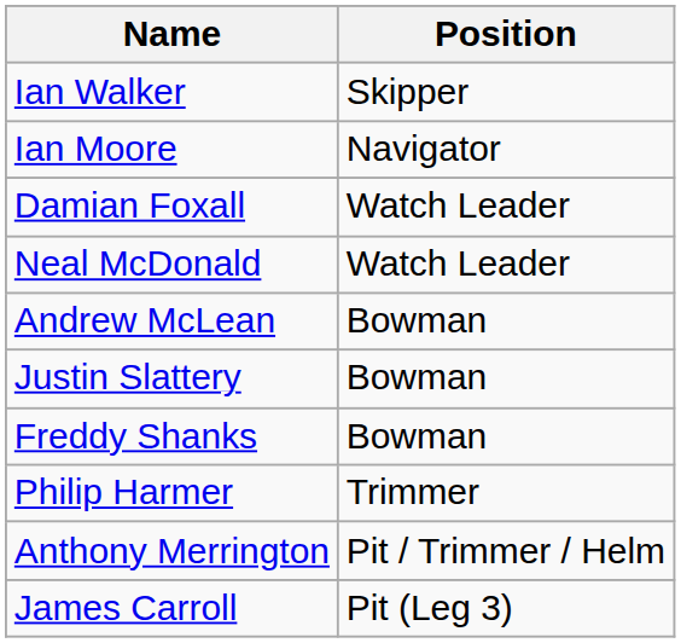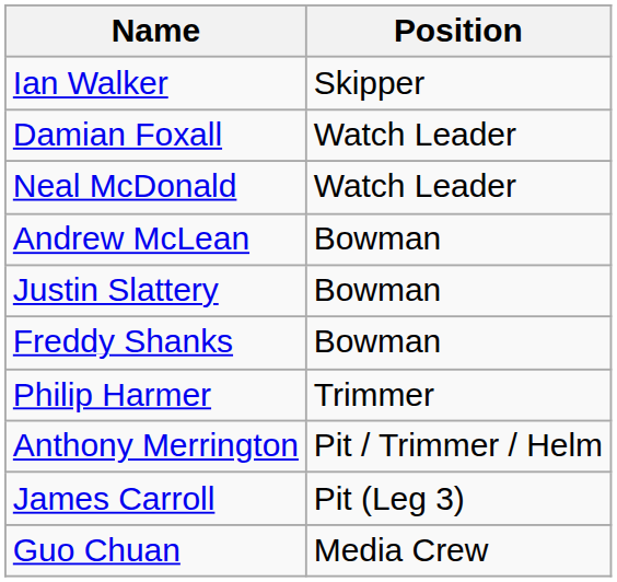- row: Ian Moore | Navigator
+ row: Guo Chuan | Media Crew
